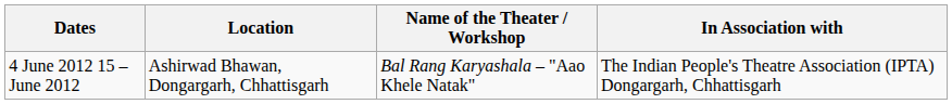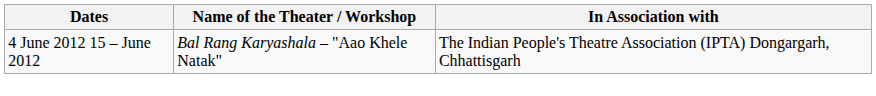- column: Location | Ashirwad Bhawan, Dongargarh, Chhattisgarh
